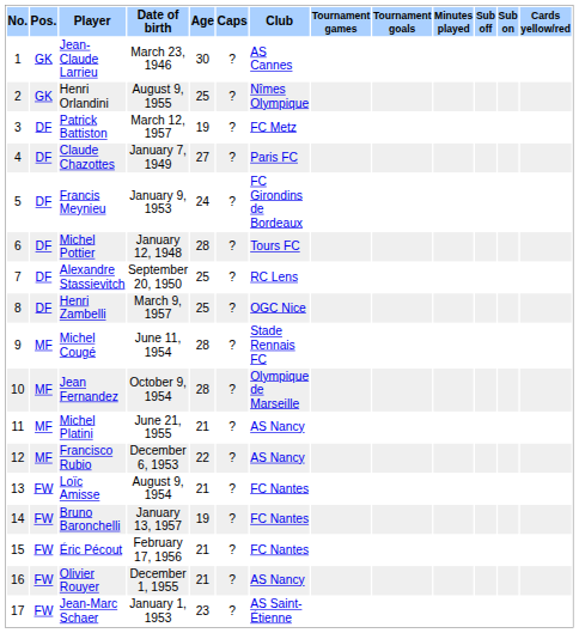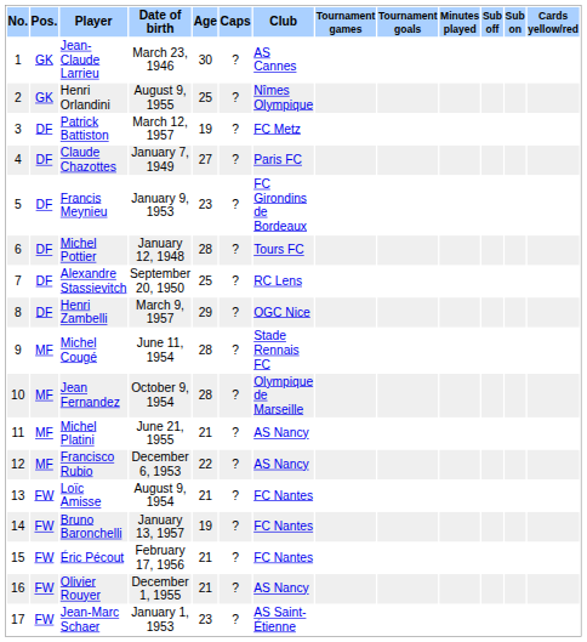Francis Meynieu | Age: 24 -> 23
Henri Zambelli | Age: 25 -> 29
